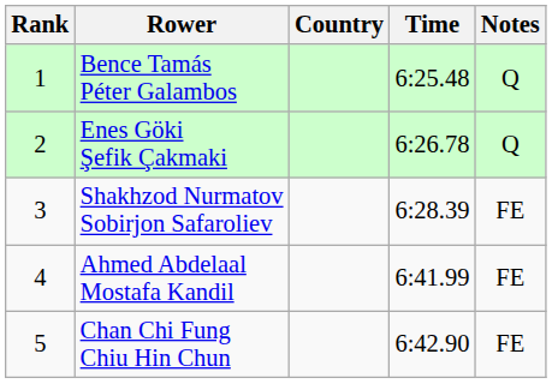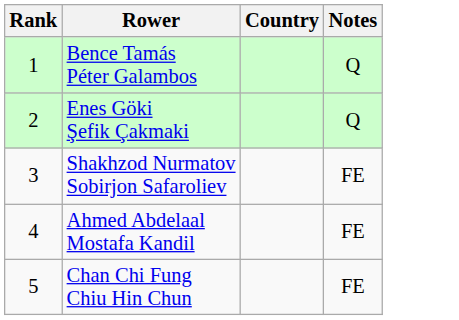- column: Time | 6:25.48 | 6:26.78 | 6:28.39 | 6:41.99 | 6:42.90
